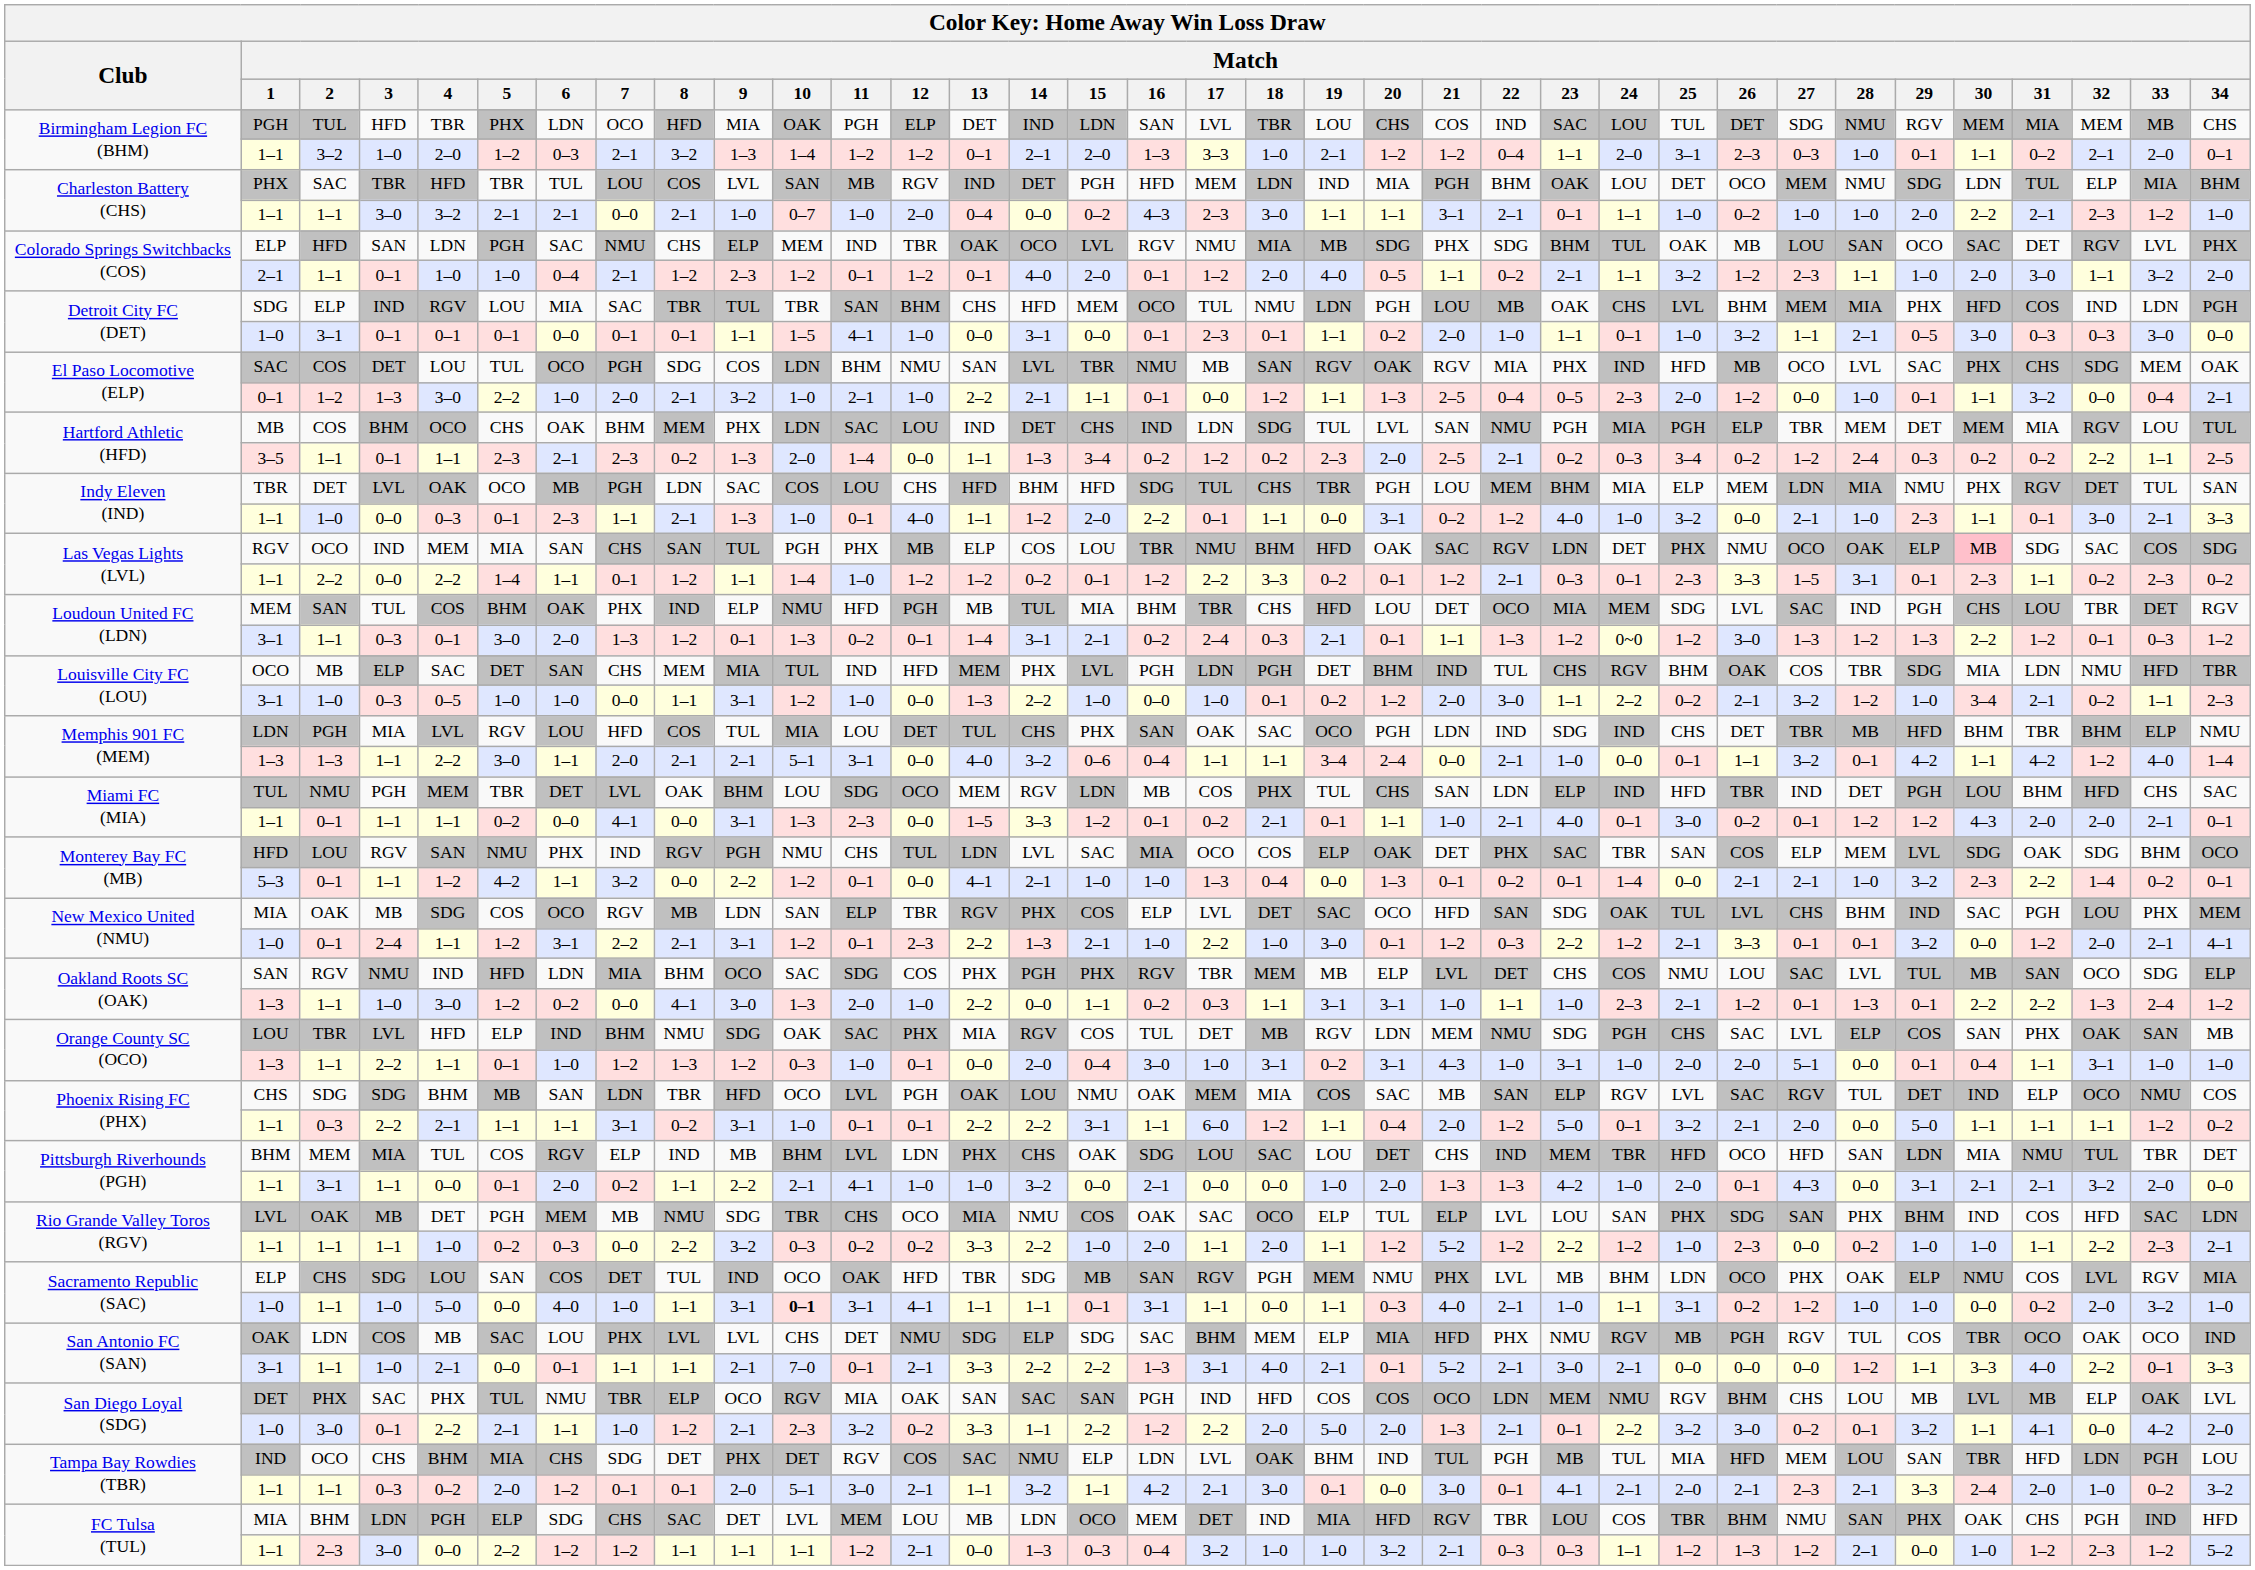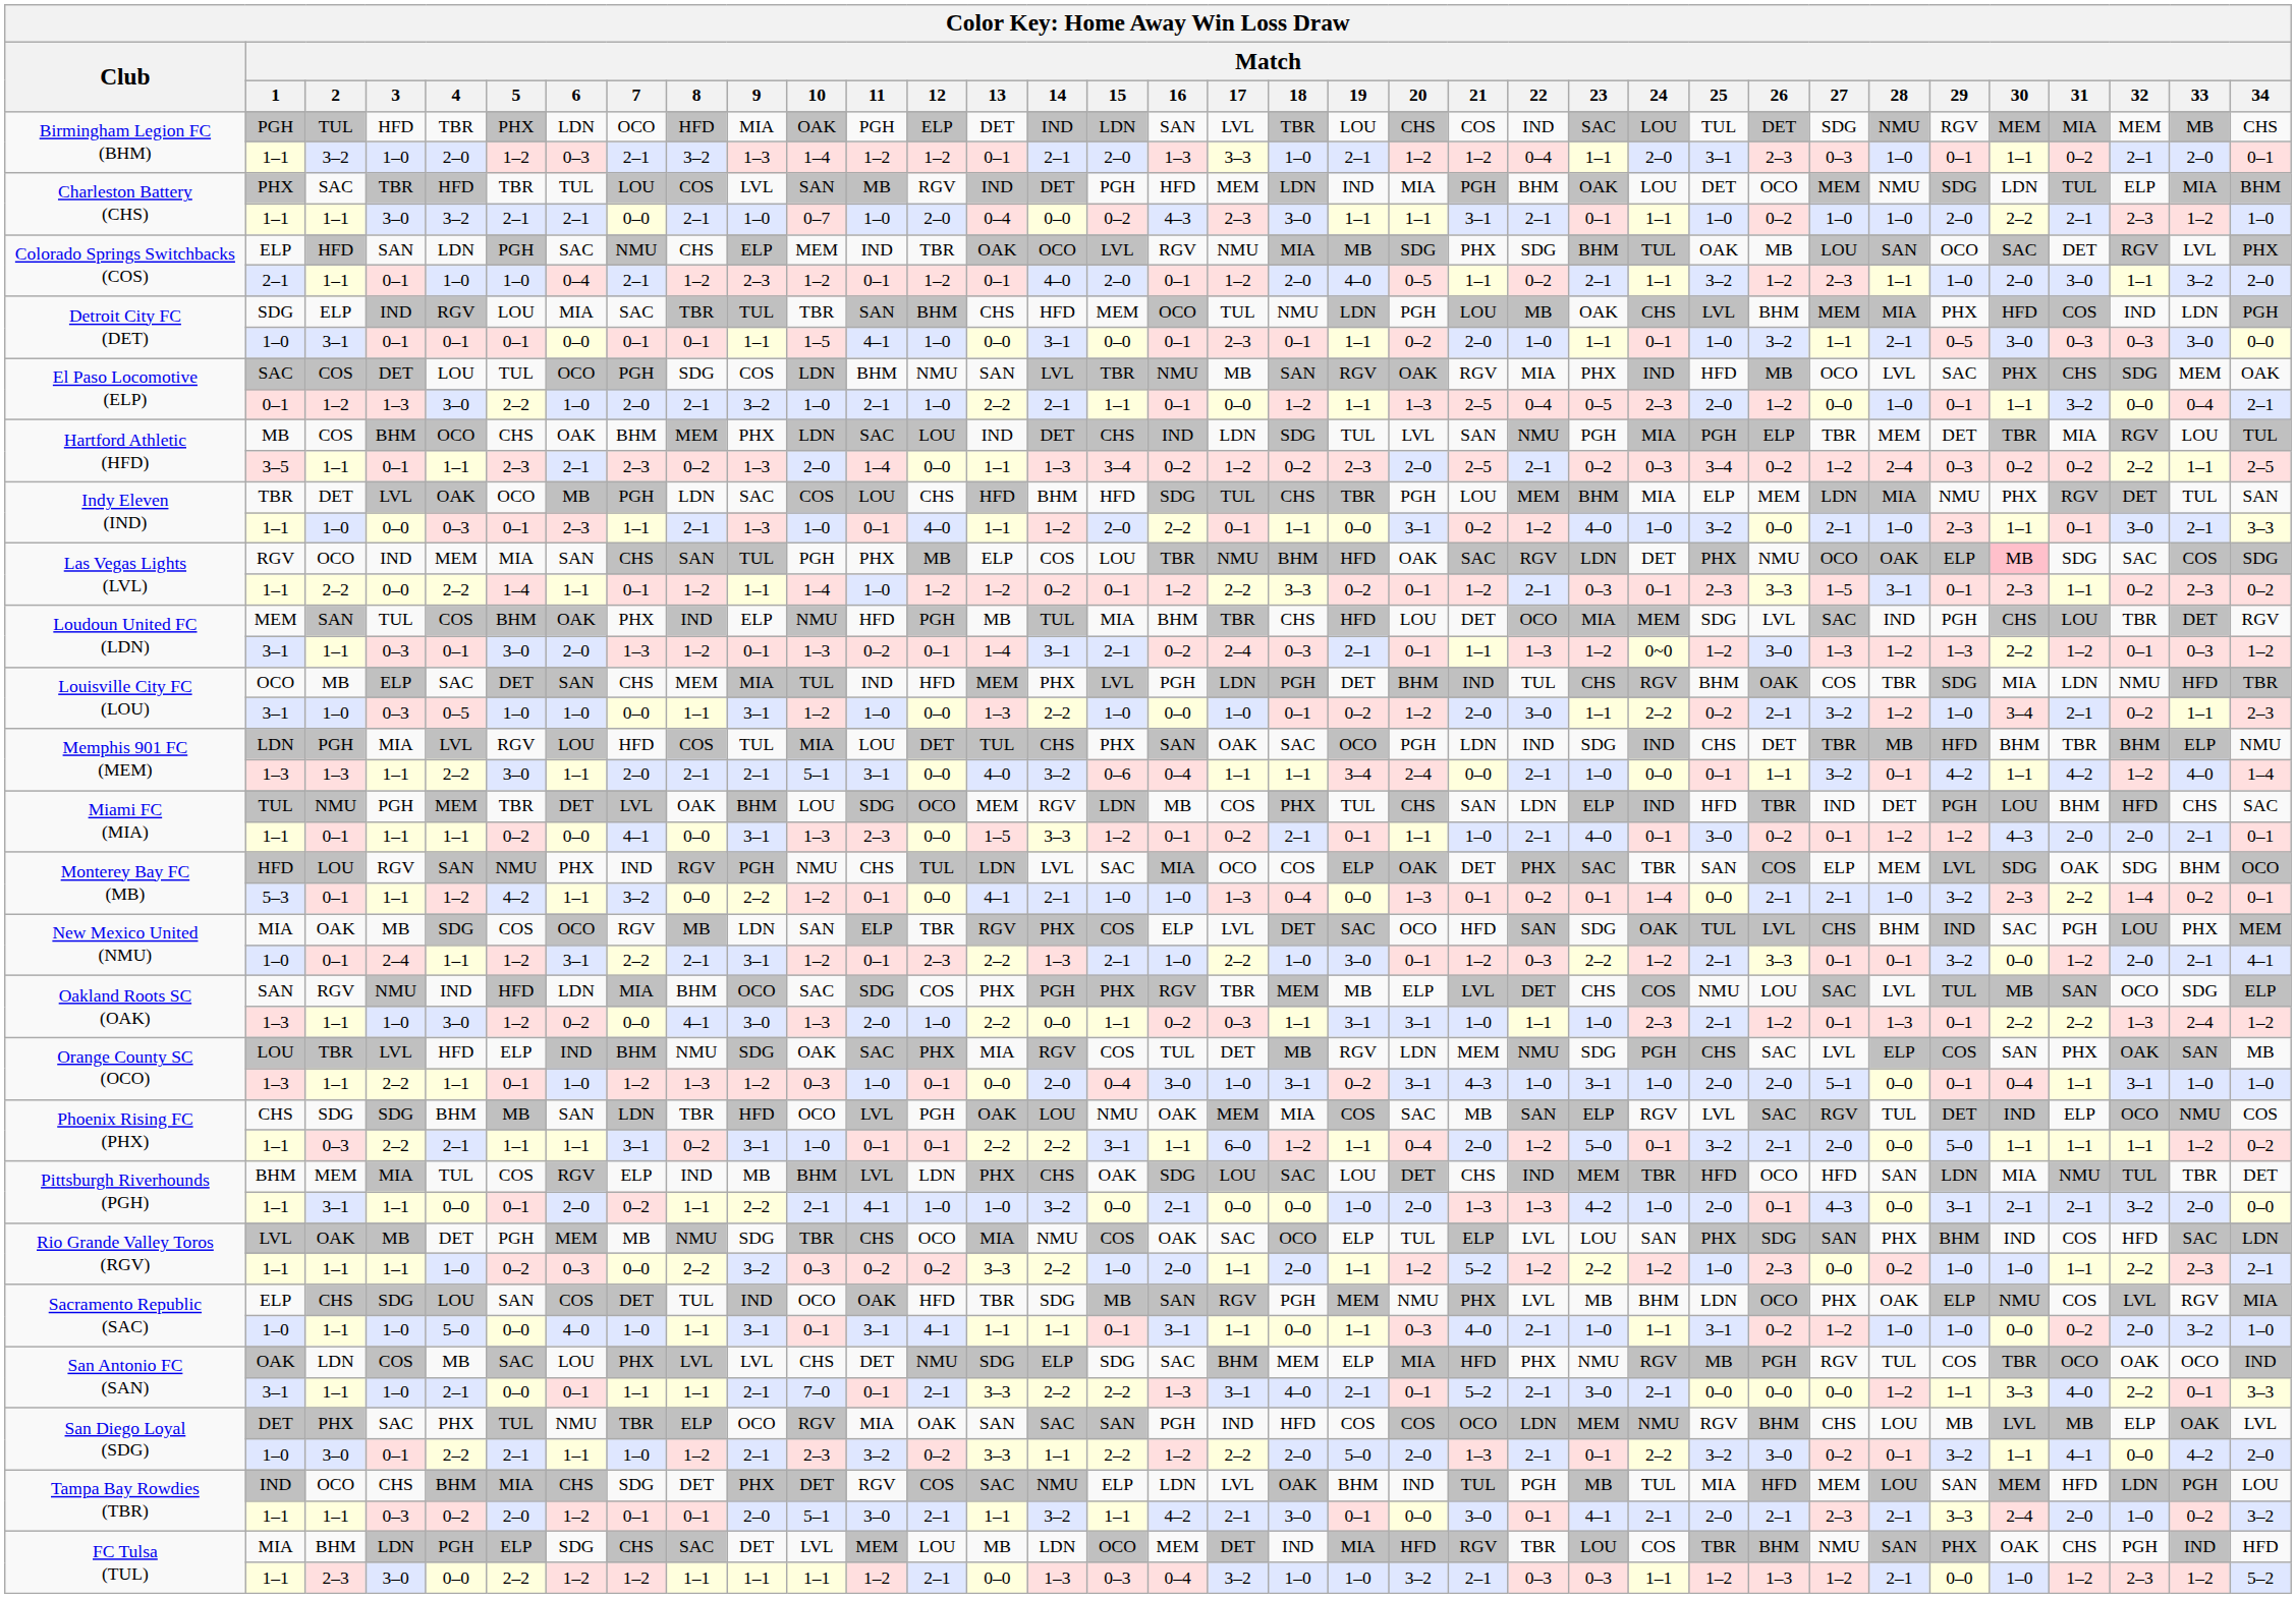Hartford Athletic (HFD) / COS | Match / 30: MEM -> TBR
Sacramento Republic (SAC) / 1–1 | Match / 10: bold -> normal
Tampa Bay Rowdies (TBR) / OCO | Match / 30: TBR -> MEM
